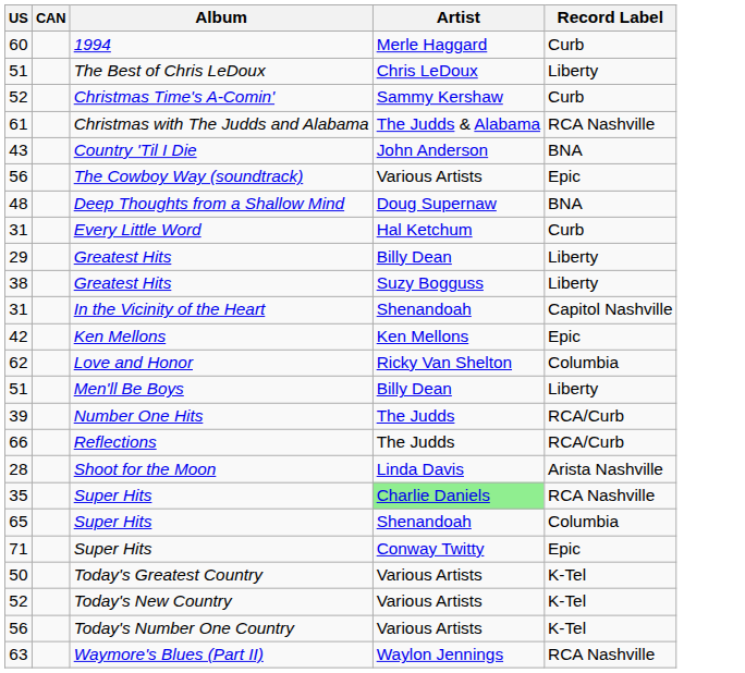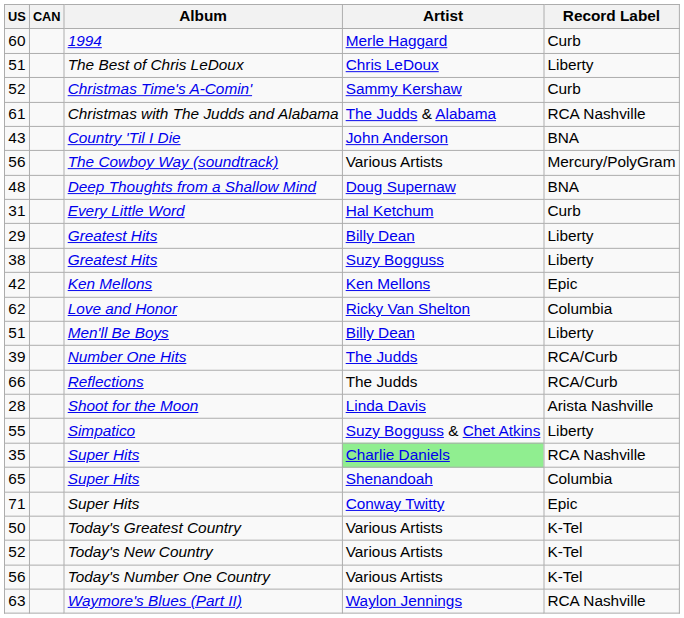The Cowboy Way (soundtrack) | Record Label: Epic -> Mercury/PolyGram
- row: 31 | In the Vicinity of the Heart | Shenandoah | Capitol Nashville
+ row: 55 | Simpatico | Suzy Bogguss & Chet Atkins | Liberty
